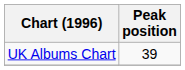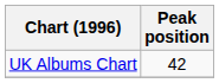UK Albums Chart | Peak position: 39 -> 42
